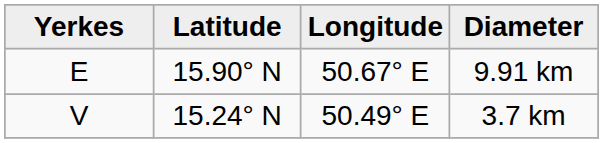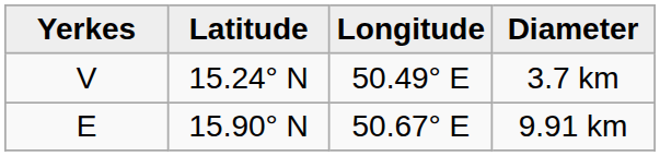rows swapped: 9.91 km <-> 3.7 km
